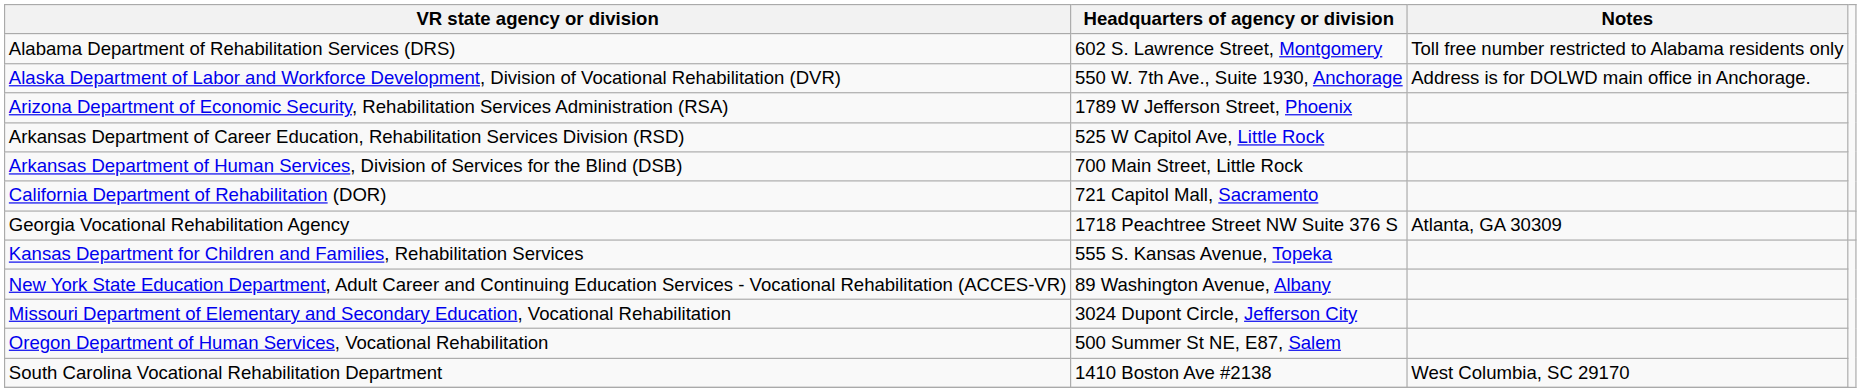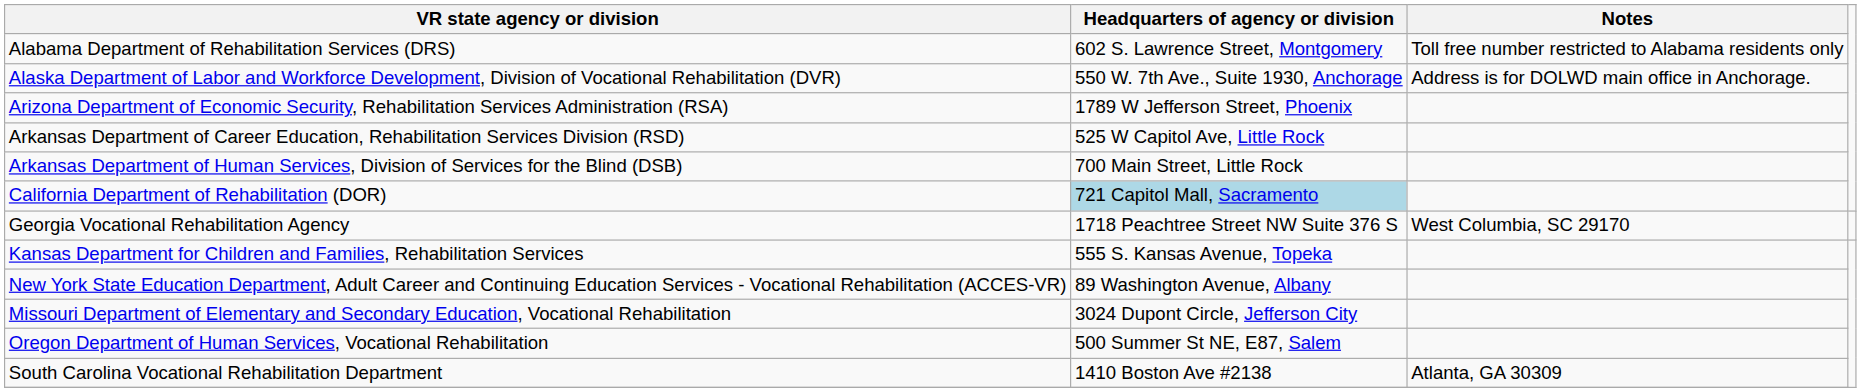California Department of Rehabilitation (DOR) | Headquarters of agency or division: no background -> lightblue background
Georgia Vocational Rehabilitation Agency | Notes: Atlanta, GA 30309 -> West Columbia, SC 29170
South Carolina Vocational Rehabilitation Department | Notes: West Columbia, SC 29170 -> Atlanta, GA 30309
